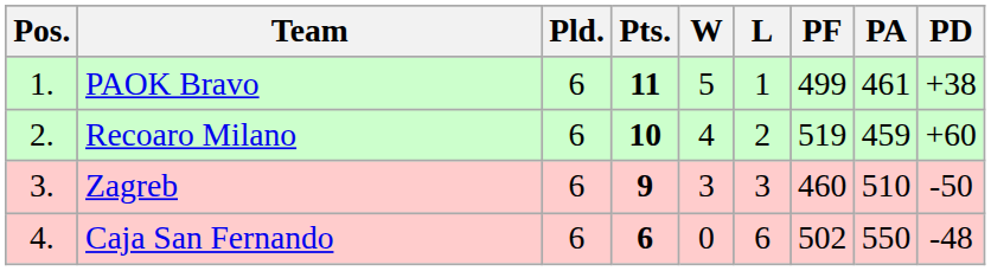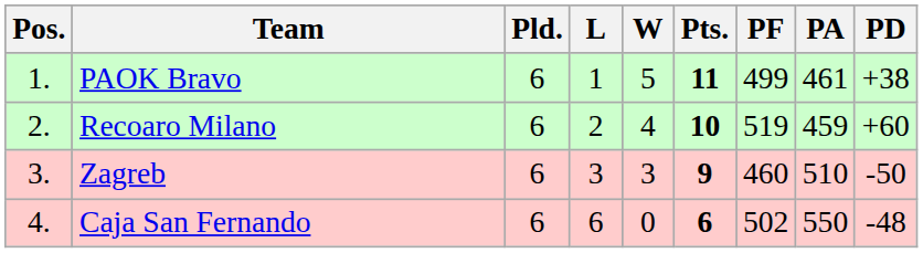columns swapped: Pts. <-> L
